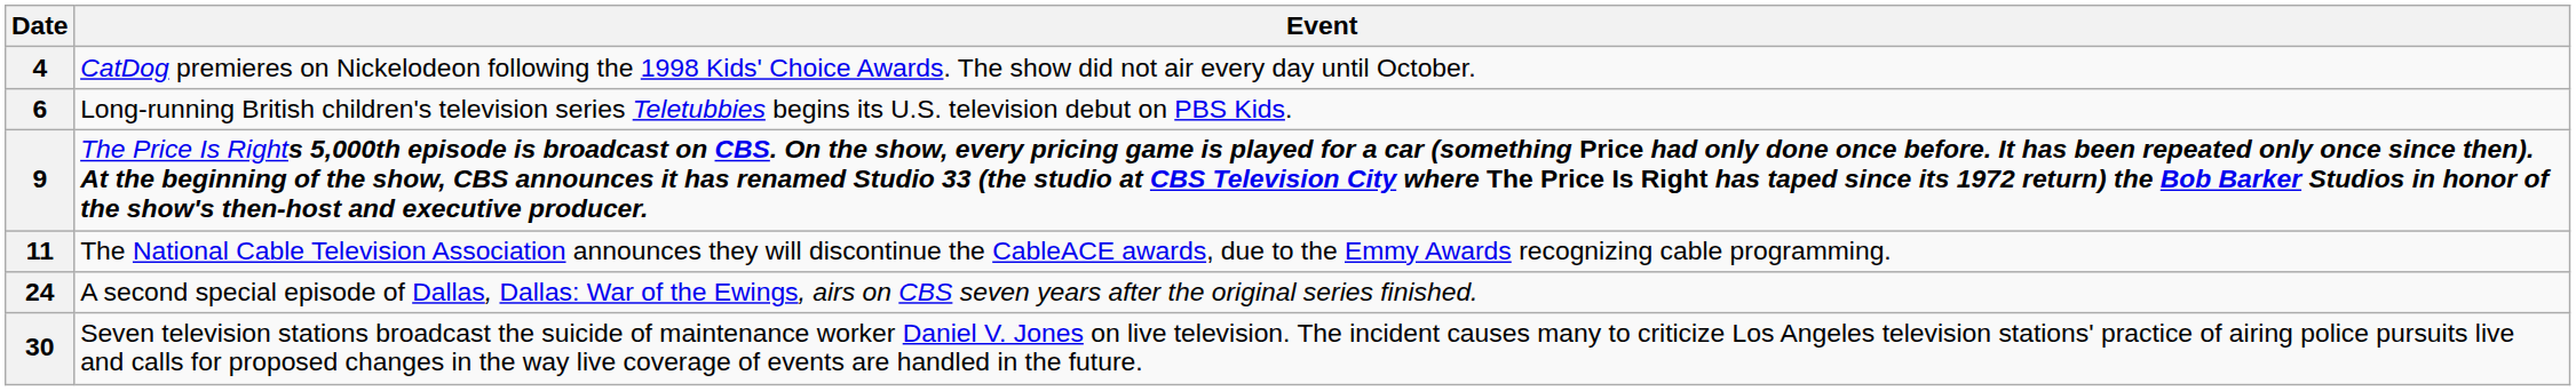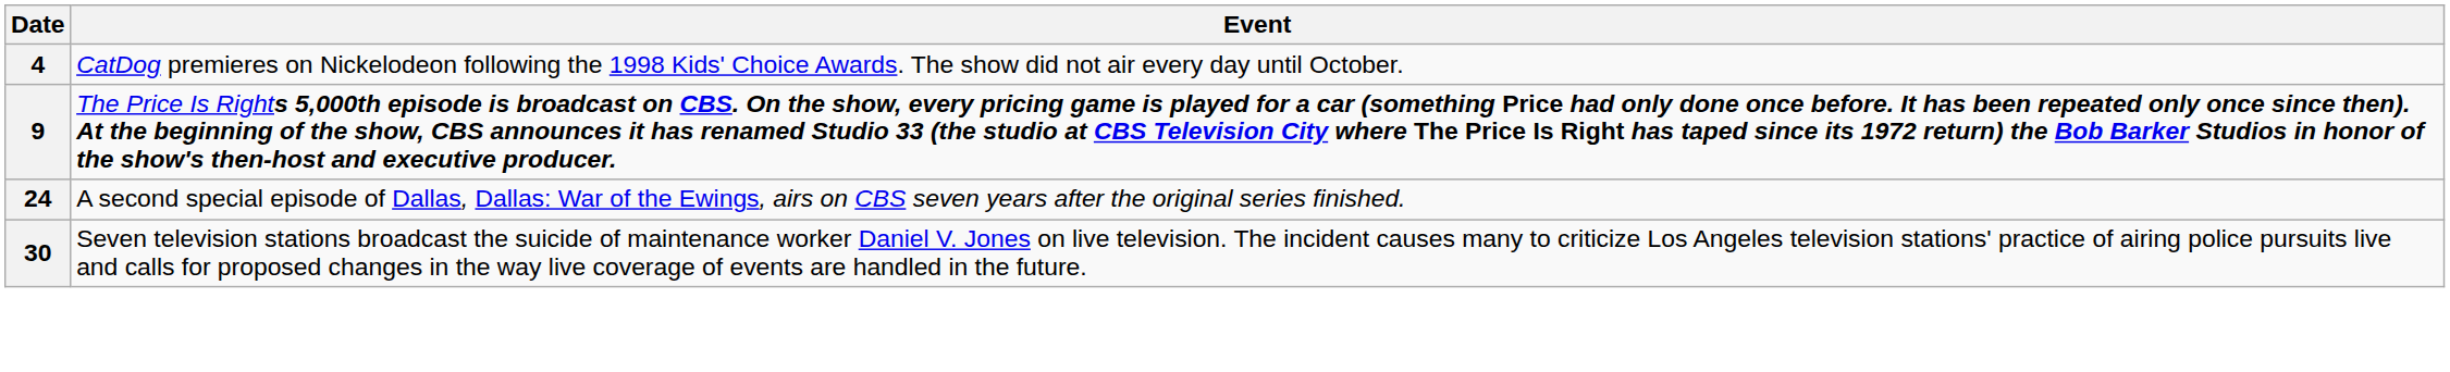- row: 6 | Long-running British children's television series Teletubbies begins its U.S. television debut on PBS Kids.
- row: 11 | The National Cable Television Association announces they will discontinue the CableACE awards, due to the Emmy Awards recognizing cable programming.
